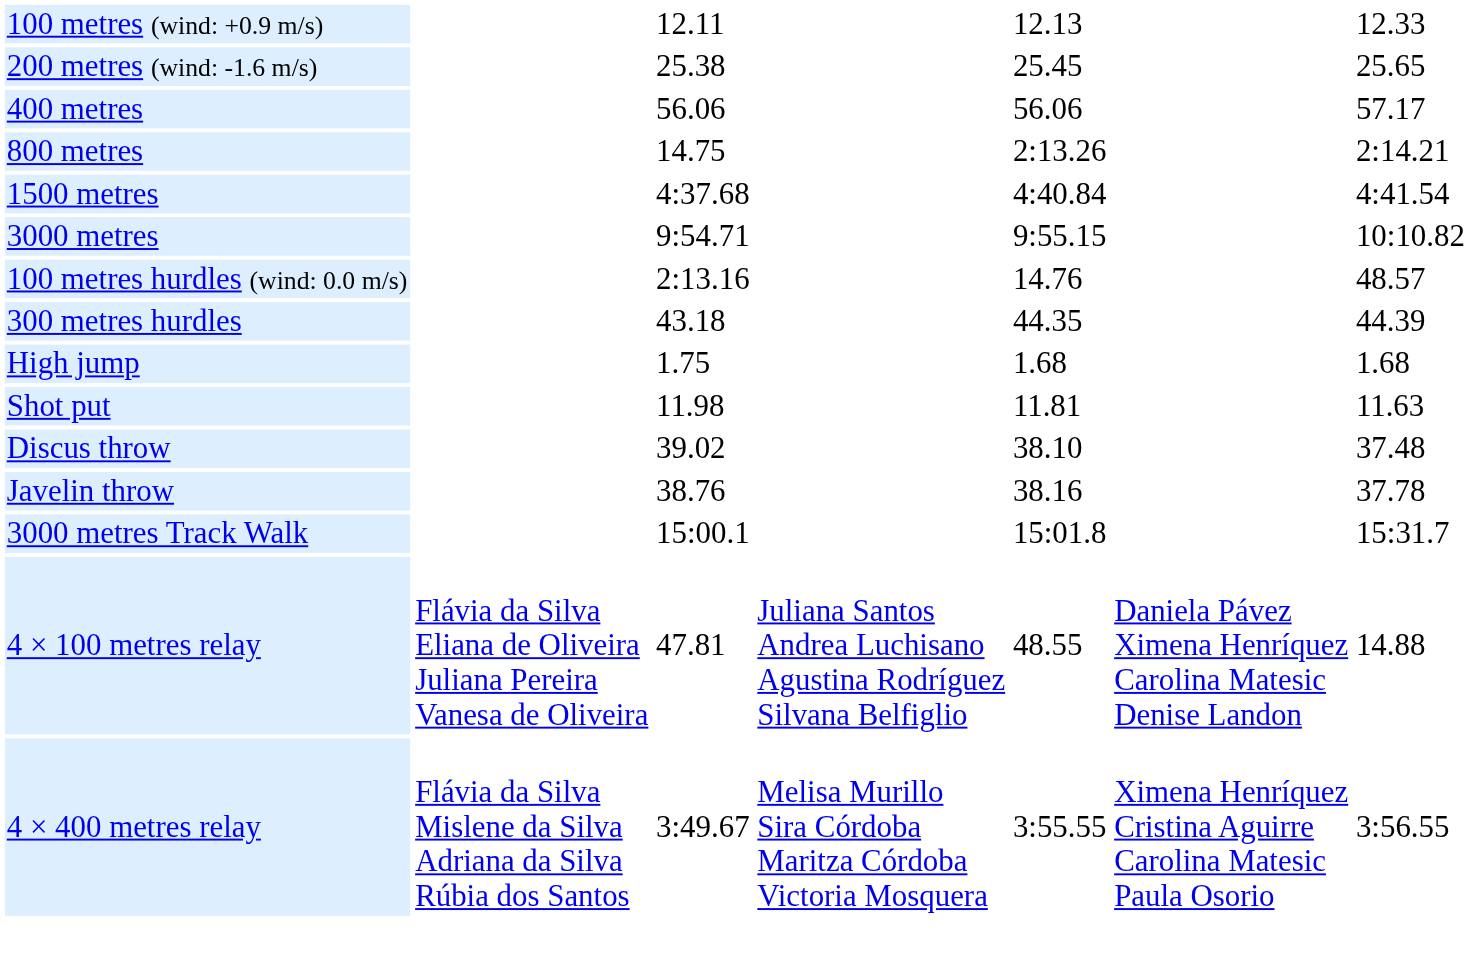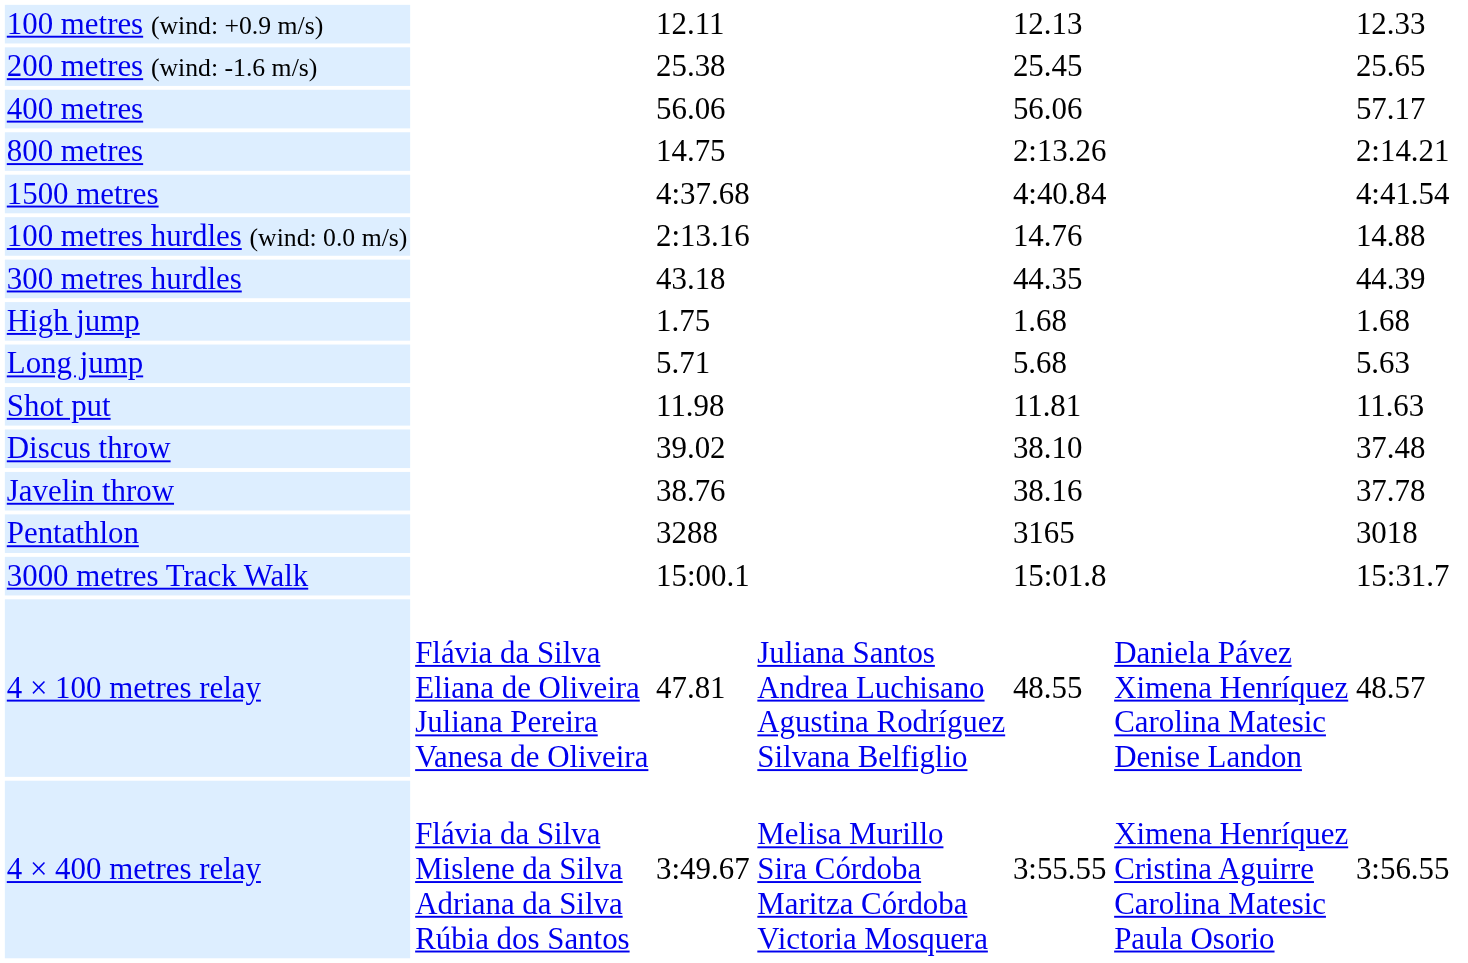- row: 3000 metres | 9:54.71 | 9:55.15 | 10:10.82
100 metres hurdles (wind: 0.0 m/s) | column 7: 48.57 -> 14.88
+ row: Long jump | 5.71 | 5.68 | 5.63
+ row: Pentathlon | 3288 | 3165 | 3018
4 × 100 metres relay | column 7: 14.88 -> 48.57
